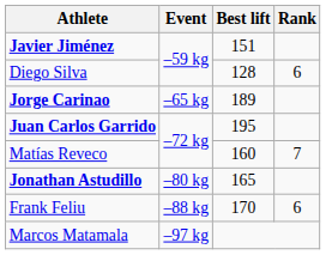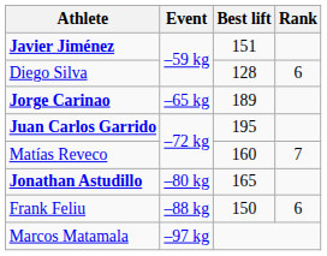Frank Feliu | Best lift: 170 -> 150
